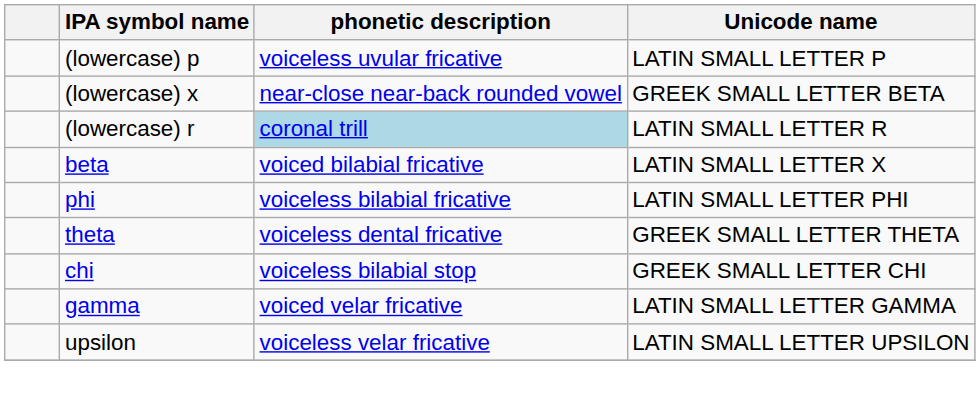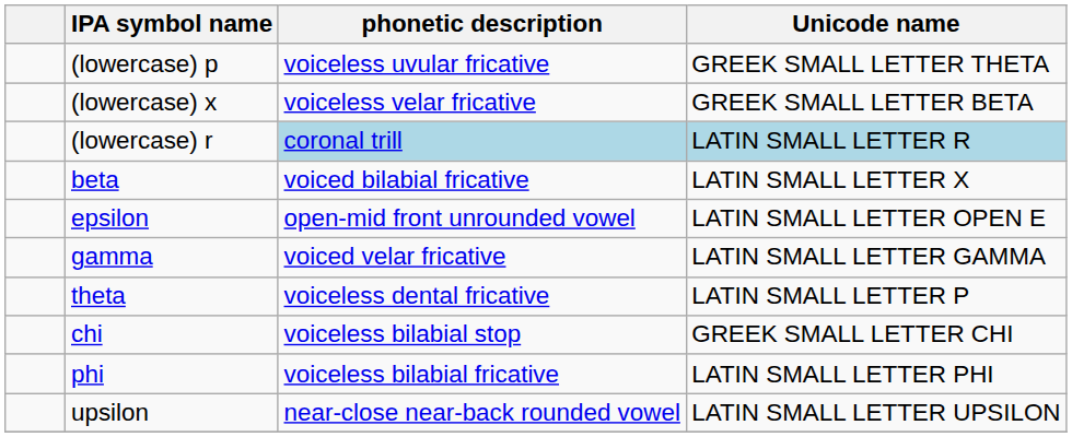(lowercase) p | Unicode name: LATIN SMALL LETTER P -> GREEK SMALL LETTER THETA
(lowercase) x | phonetic description: near-close near-back rounded vowel -> voiceless velar fricative
(lowercase) r | Unicode name: no background -> lightblue background
+ row: epsilon | open-mid front unrounded vowel | LATIN SMALL LETTER OPEN E
rows swapped: gamma <-> phi
theta | Unicode name: GREEK SMALL LETTER THETA -> LATIN SMALL LETTER P
upsilon | phonetic description: voiceless velar fricative -> near-close near-back rounded vowel
